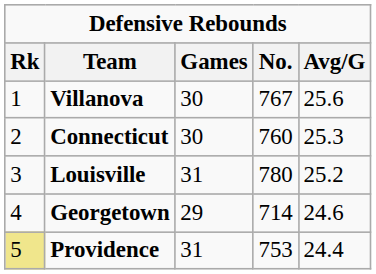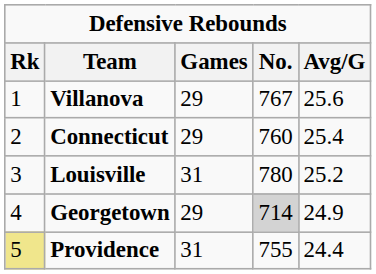Villanova | Games: 30 -> 29
Connecticut | Games: 30 -> 29
Connecticut | Avg/G: 25.3 -> 25.4
Georgetown | No.: no background -> lightgrey background
Georgetown | Avg/G: 24.6 -> 24.9
Providence | No.: 753 -> 755
